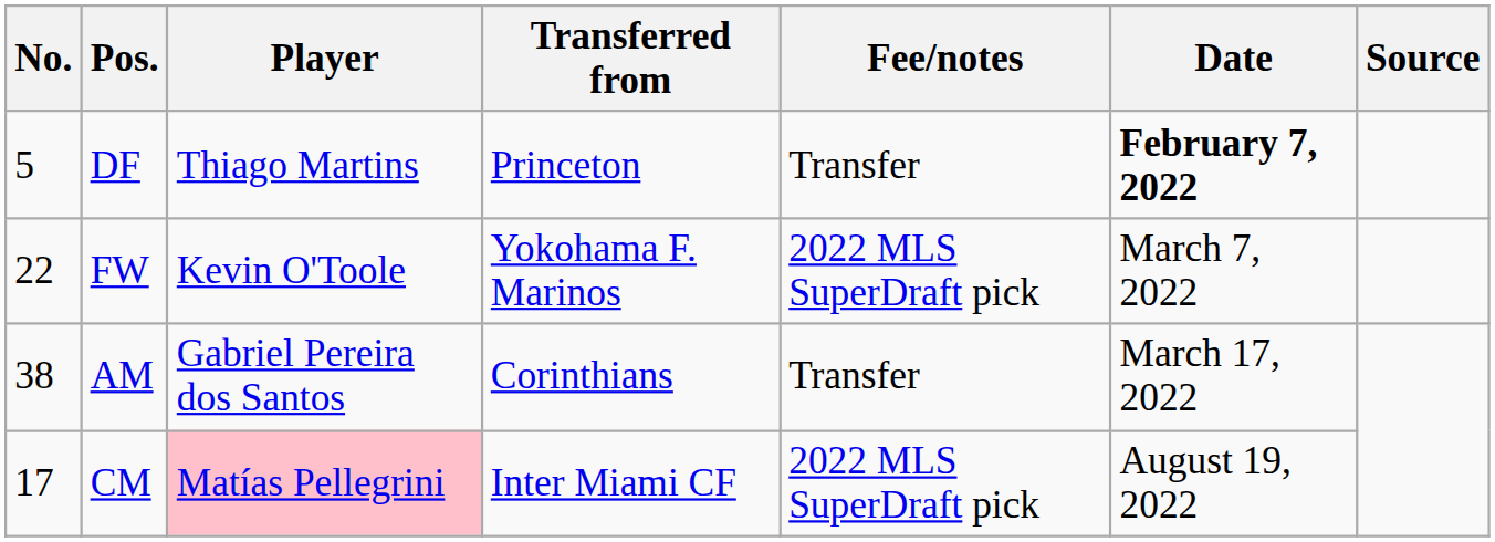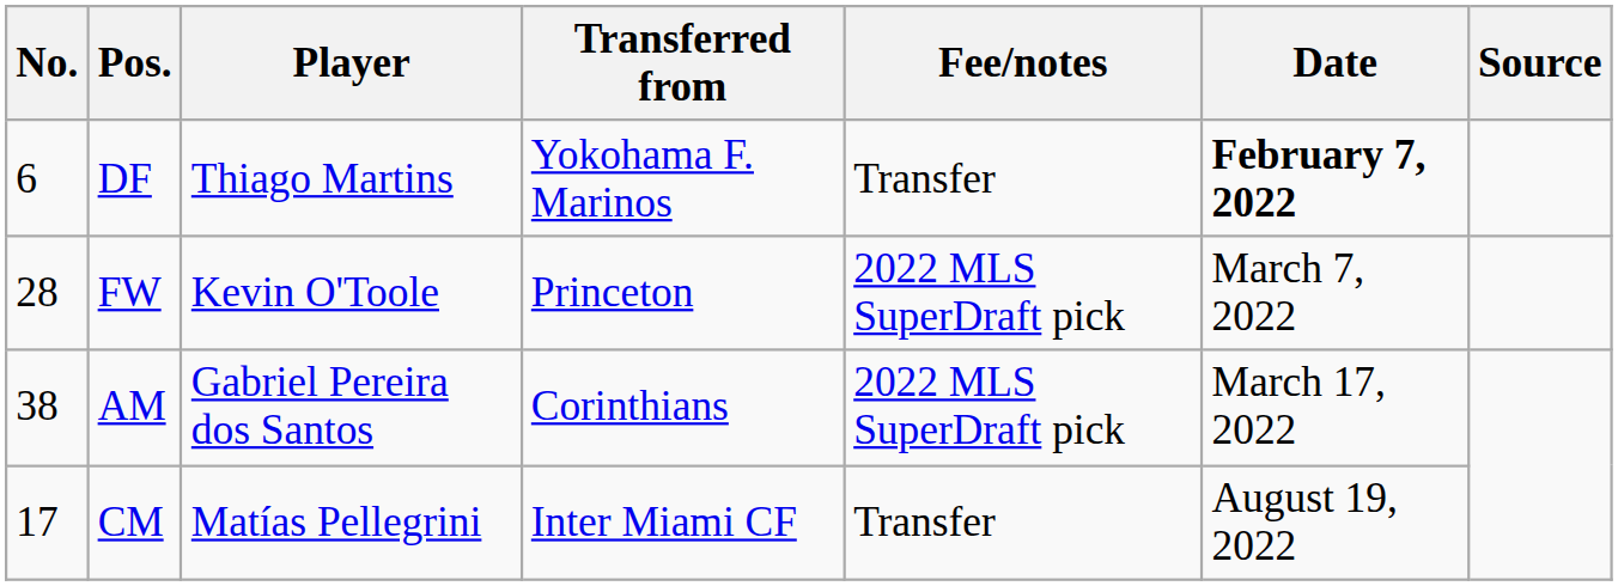DF | No.: 5 -> 6
DF | Transferred from: Princeton -> Yokohama F. Marinos
FW | No.: 22 -> 28
FW | Transferred from: Yokohama F. Marinos -> Princeton
AM | Fee/notes: Transfer -> 2022 MLS SuperDraft pick
CM | Player: pink background -> no background
CM | Fee/notes: 2022 MLS SuperDraft pick -> Transfer
